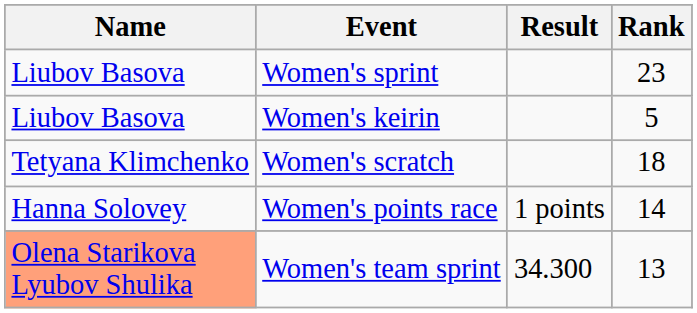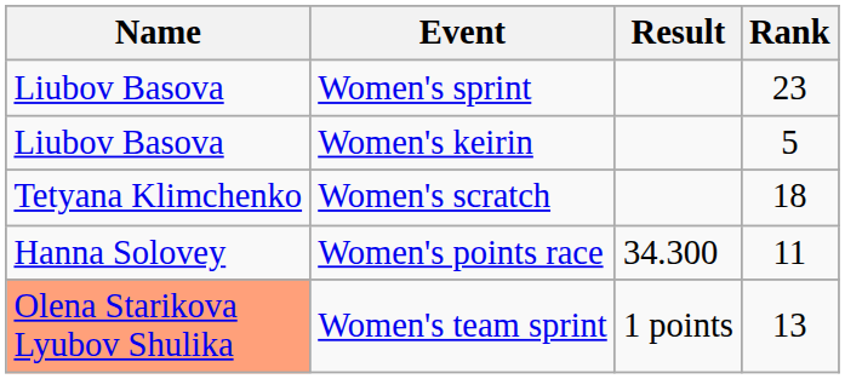Women's points race | Result: 1 points -> 34.300
Women's points race | Rank: 14 -> 11
Women's team sprint | Result: 34.300 -> 1 points
